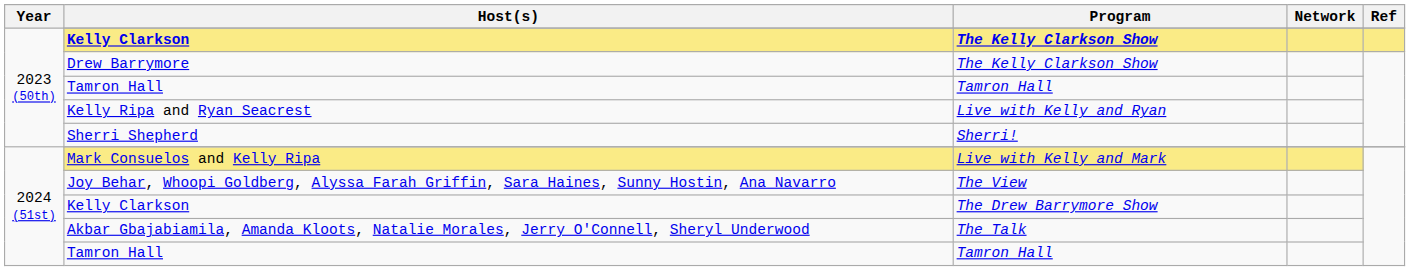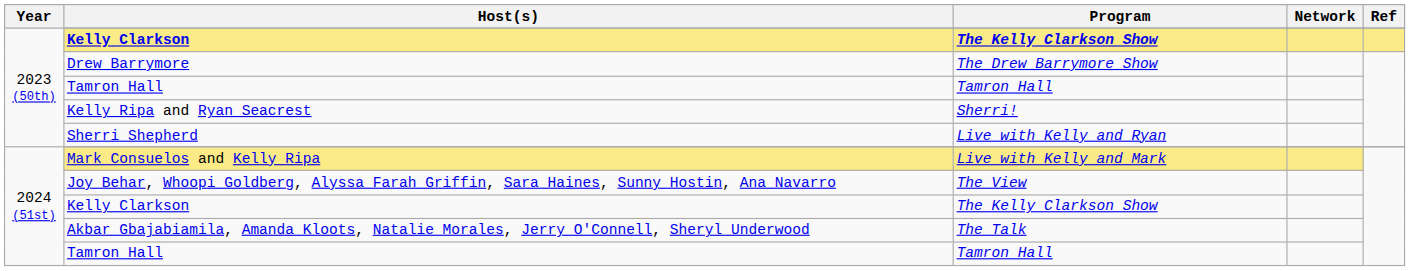Drew Barrymore | Program: The Kelly Clarkson Show -> The Drew Barrymore Show
Kelly Ripa and Ryan Seacrest | Program: Live with Kelly and Ryan -> Sherri!
Sherri Shepherd | Program: Sherri! -> Live with Kelly and Ryan
2024 (51st) / Kelly Clarkson | Program: The Drew Barrymore Show -> The Kelly Clarkson Show
